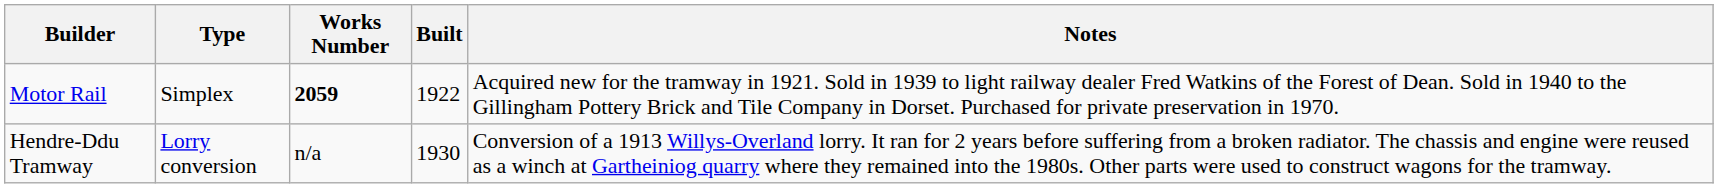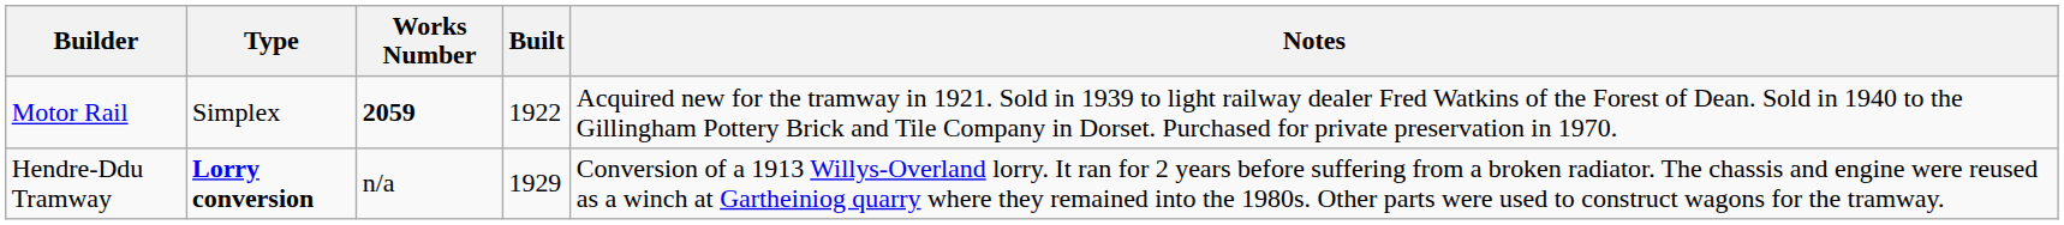Hendre-Ddu Tramway | Type: normal -> bold
Hendre-Ddu Tramway | Built: 1930 -> 1929
